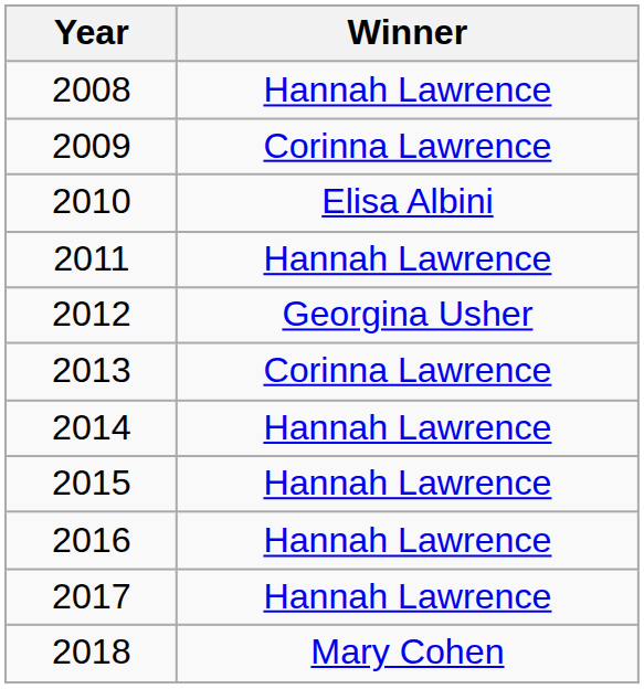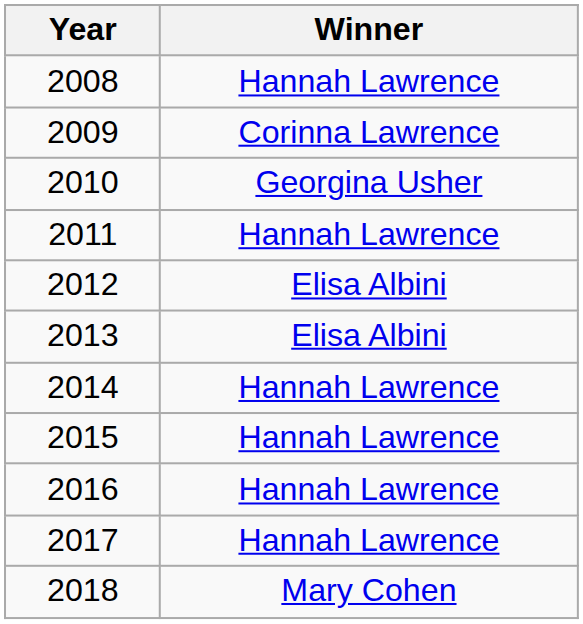2010 | Winner: Elisa Albini -> Georgina Usher
2012 | Winner: Georgina Usher -> Elisa Albini
2013 | Winner: Corinna Lawrence -> Elisa Albini
